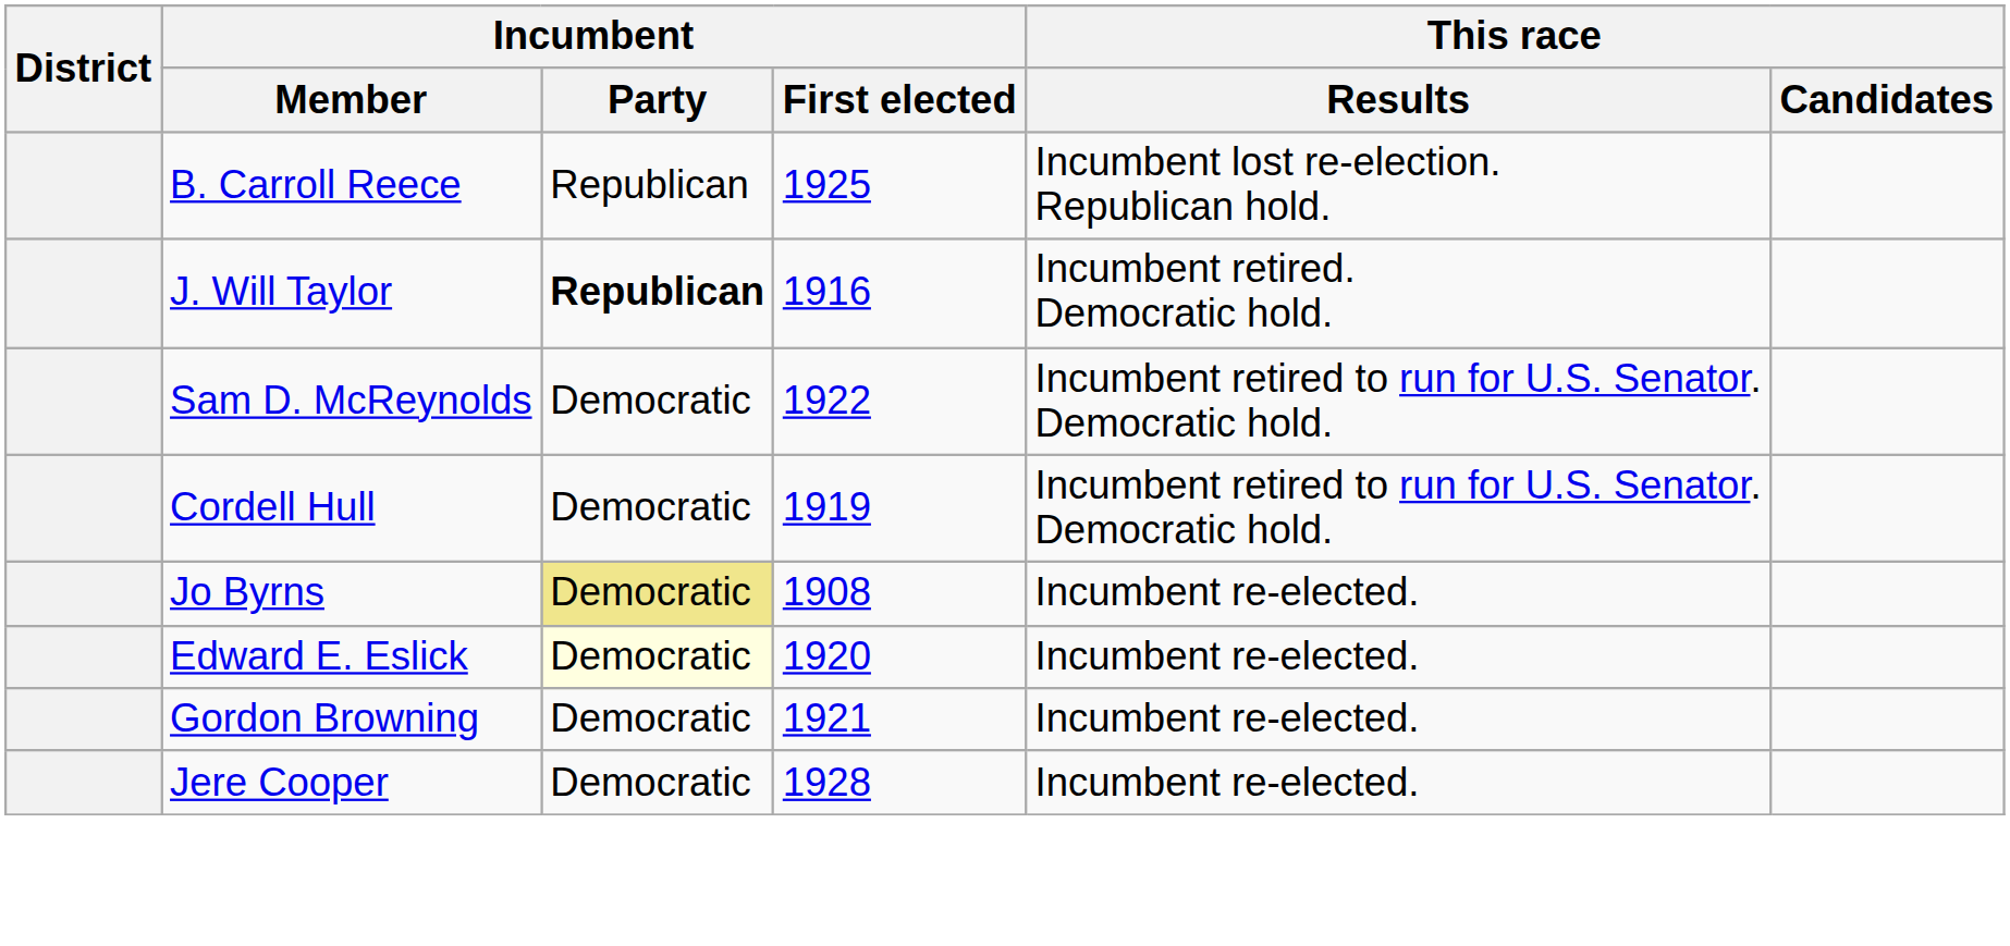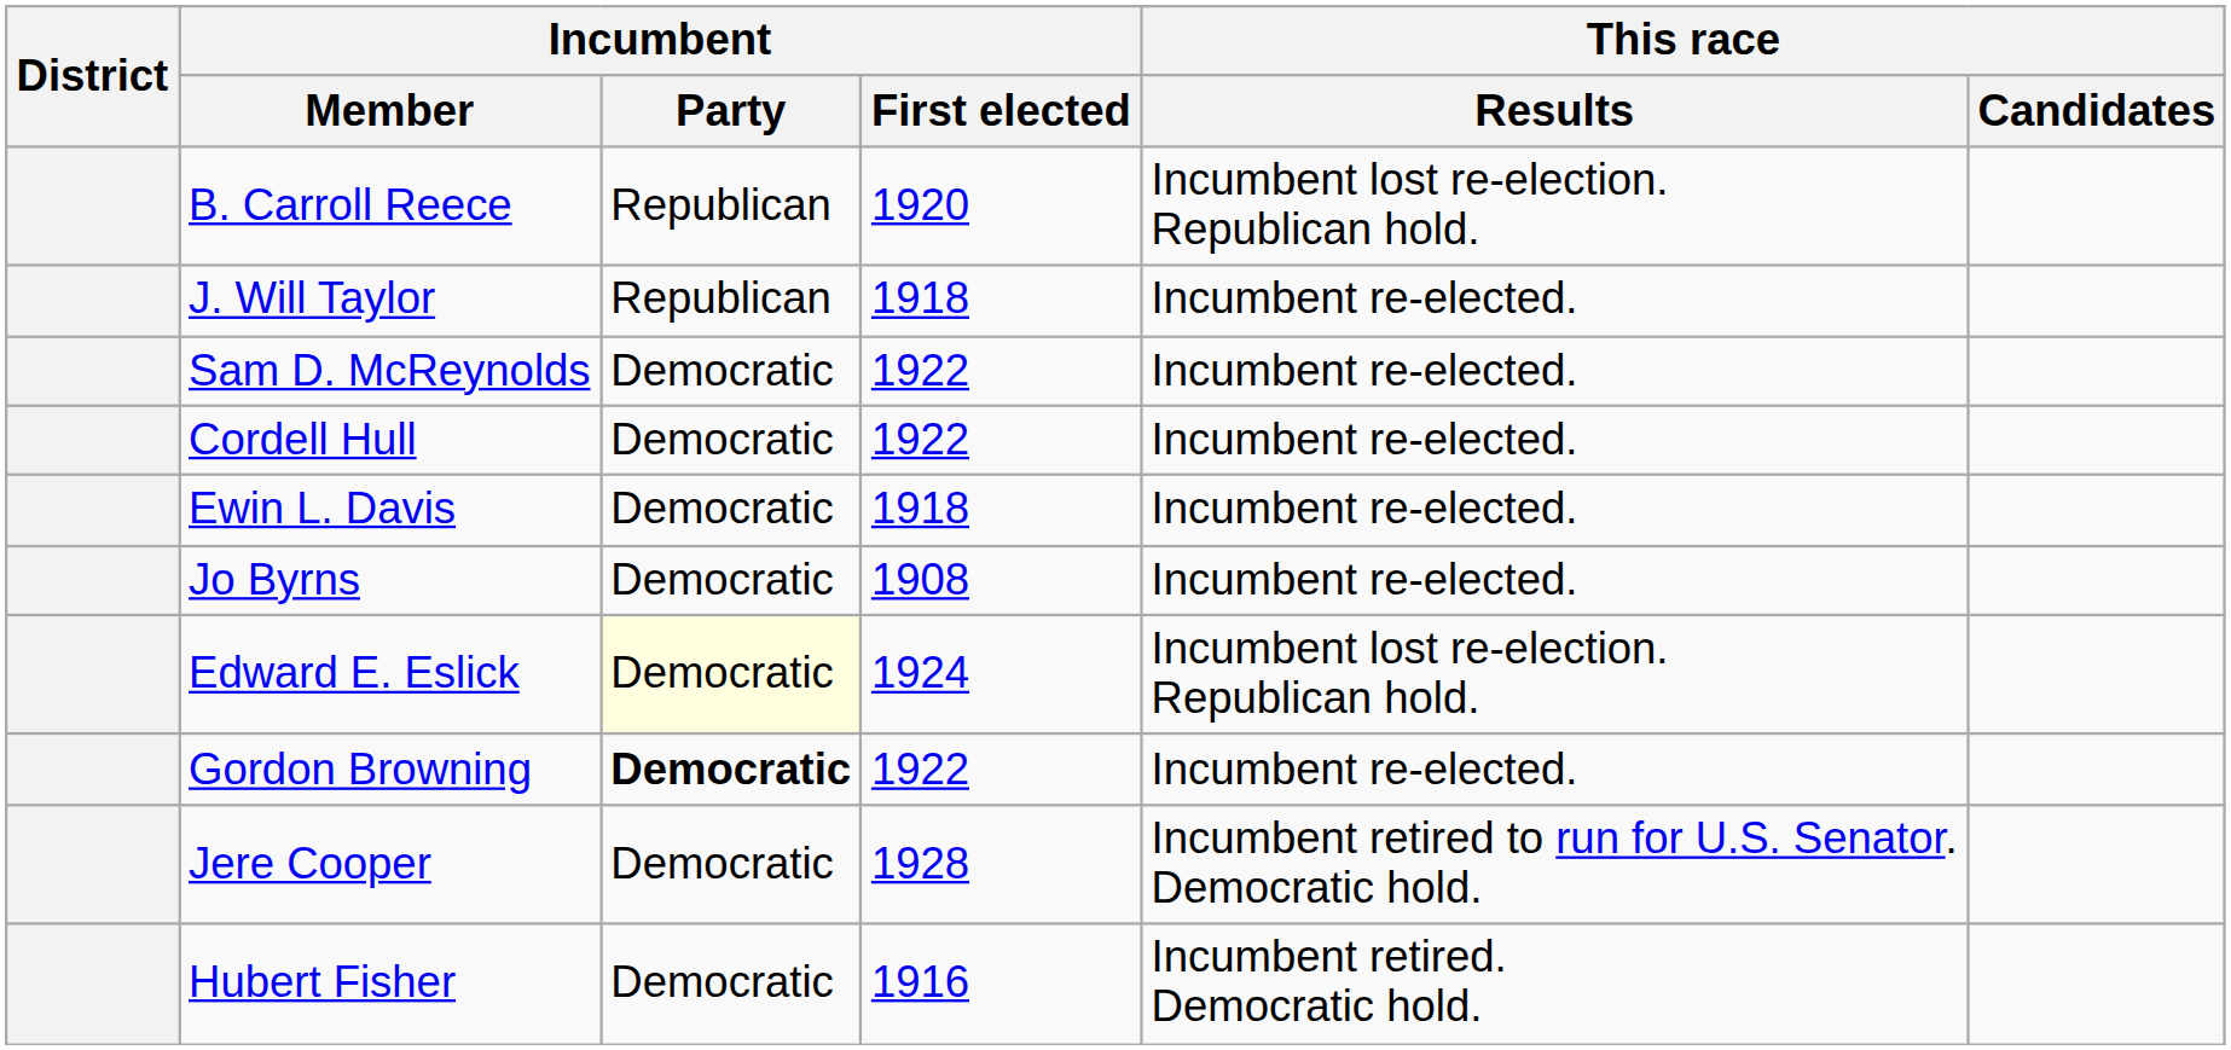B. Carroll Reece | Incumbent / First elected: 1925 -> 1920
J. Will Taylor | Incumbent / Party: bold -> normal
J. Will Taylor | Incumbent / First elected: 1916 -> 1918
J. Will Taylor | This race / Results: Incumbent retired. Democratic hold. -> Incumbent re-elected.
Sam D. McReynolds | This race / Results: Incumbent retired to run for U.S. Senator. Democratic hold. -> Incumbent re-elected.
Cordell Hull | Incumbent / First elected: 1919 -> 1922
Cordell Hull | This race / Results: Incumbent retired to run for U.S. Senator. Democratic hold. -> Incumbent re-elected.
+ row: Ewin L. Davis | Democratic | 1918 | Incumbent re-elected.
Jo Byrns | Incumbent / Party: khaki background -> no background
Edward E. Eslick | Incumbent / First elected: 1920 -> 1924
Edward E. Eslick | This race / Results: Incumbent re-elected. -> Incumbent lost re-election. Republican hold.
Gordon Browning | Incumbent / Party: normal -> bold
Gordon Browning | Incumbent / First elected: 1921 -> 1922
Jere Cooper | This race / Results: Incumbent re-elected. -> Incumbent retired to run for U.S. Senator. Democratic hold.
+ row: Hubert Fisher | Democratic | 1916 | Incumbent retired. Democratic hold.
